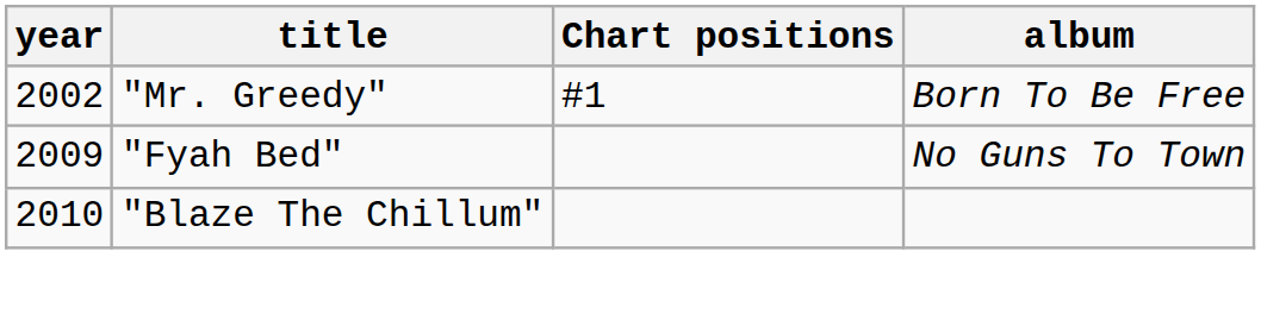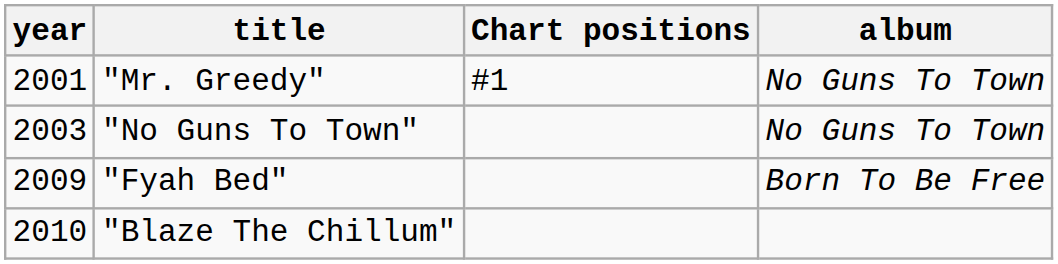"Mr. Greedy" | year: 2002 -> 2001
"Mr. Greedy" | album: Born To Be Free -> No Guns To Town
+ row: 2003 | "No Guns To Town" | No Guns To Town
"Fyah Bed" | album: No Guns To Town -> Born To Be Free
